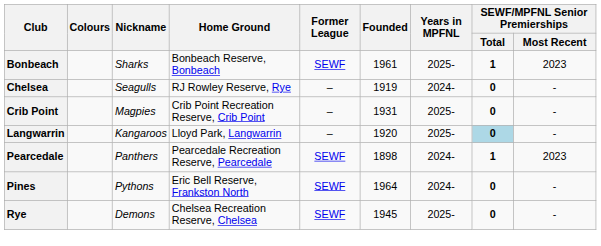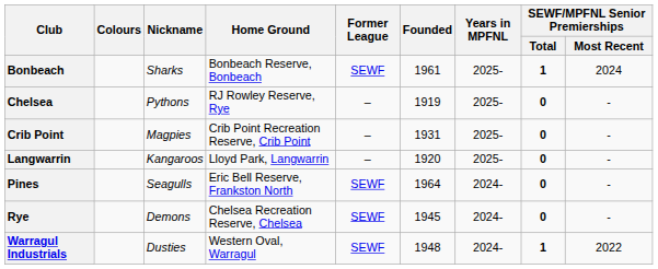Bonbeach | SEWF/MPFNL Senior Premierships / Most Recent: 2023 -> 2024
Chelsea | Nickname: Seagulls -> Pythons
Chelsea | Years in MPFNL: 2024- -> 2025-
Langwarrin | SEWF/MPFNL Senior Premierships / Total: lightblue background -> no background
- row: Pearcedale | Panthers | Pearcedale Recreation Reserve, Pearcedale | SEWF | 1898 | 2024- | 1 | 2023
Pines | Nickname: Pythons -> Seagulls
Rye | Years in MPFNL: 2025- -> 2024-
+ row: Warragul Industrials | Dusties | Western Oval, Warragul | SEWF | 1948 | 2024- | 1 | 2022
